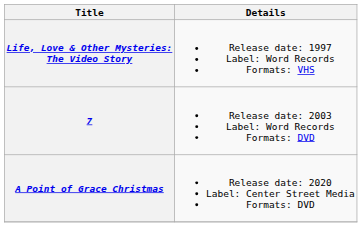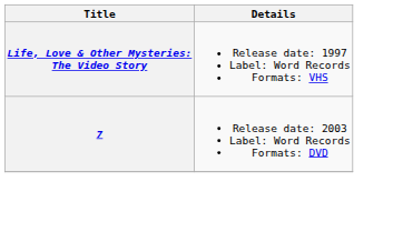- row: A Point of Grace Christmas | Release date: 2020 Label: Center Street Media Formats: DVD
